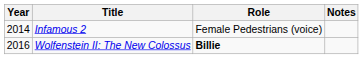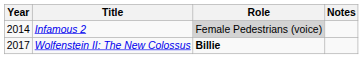Infamous 2 | Role: no background -> lightgrey background
Wolfenstein II: The New Colossus | Year: 2016 -> 2017
